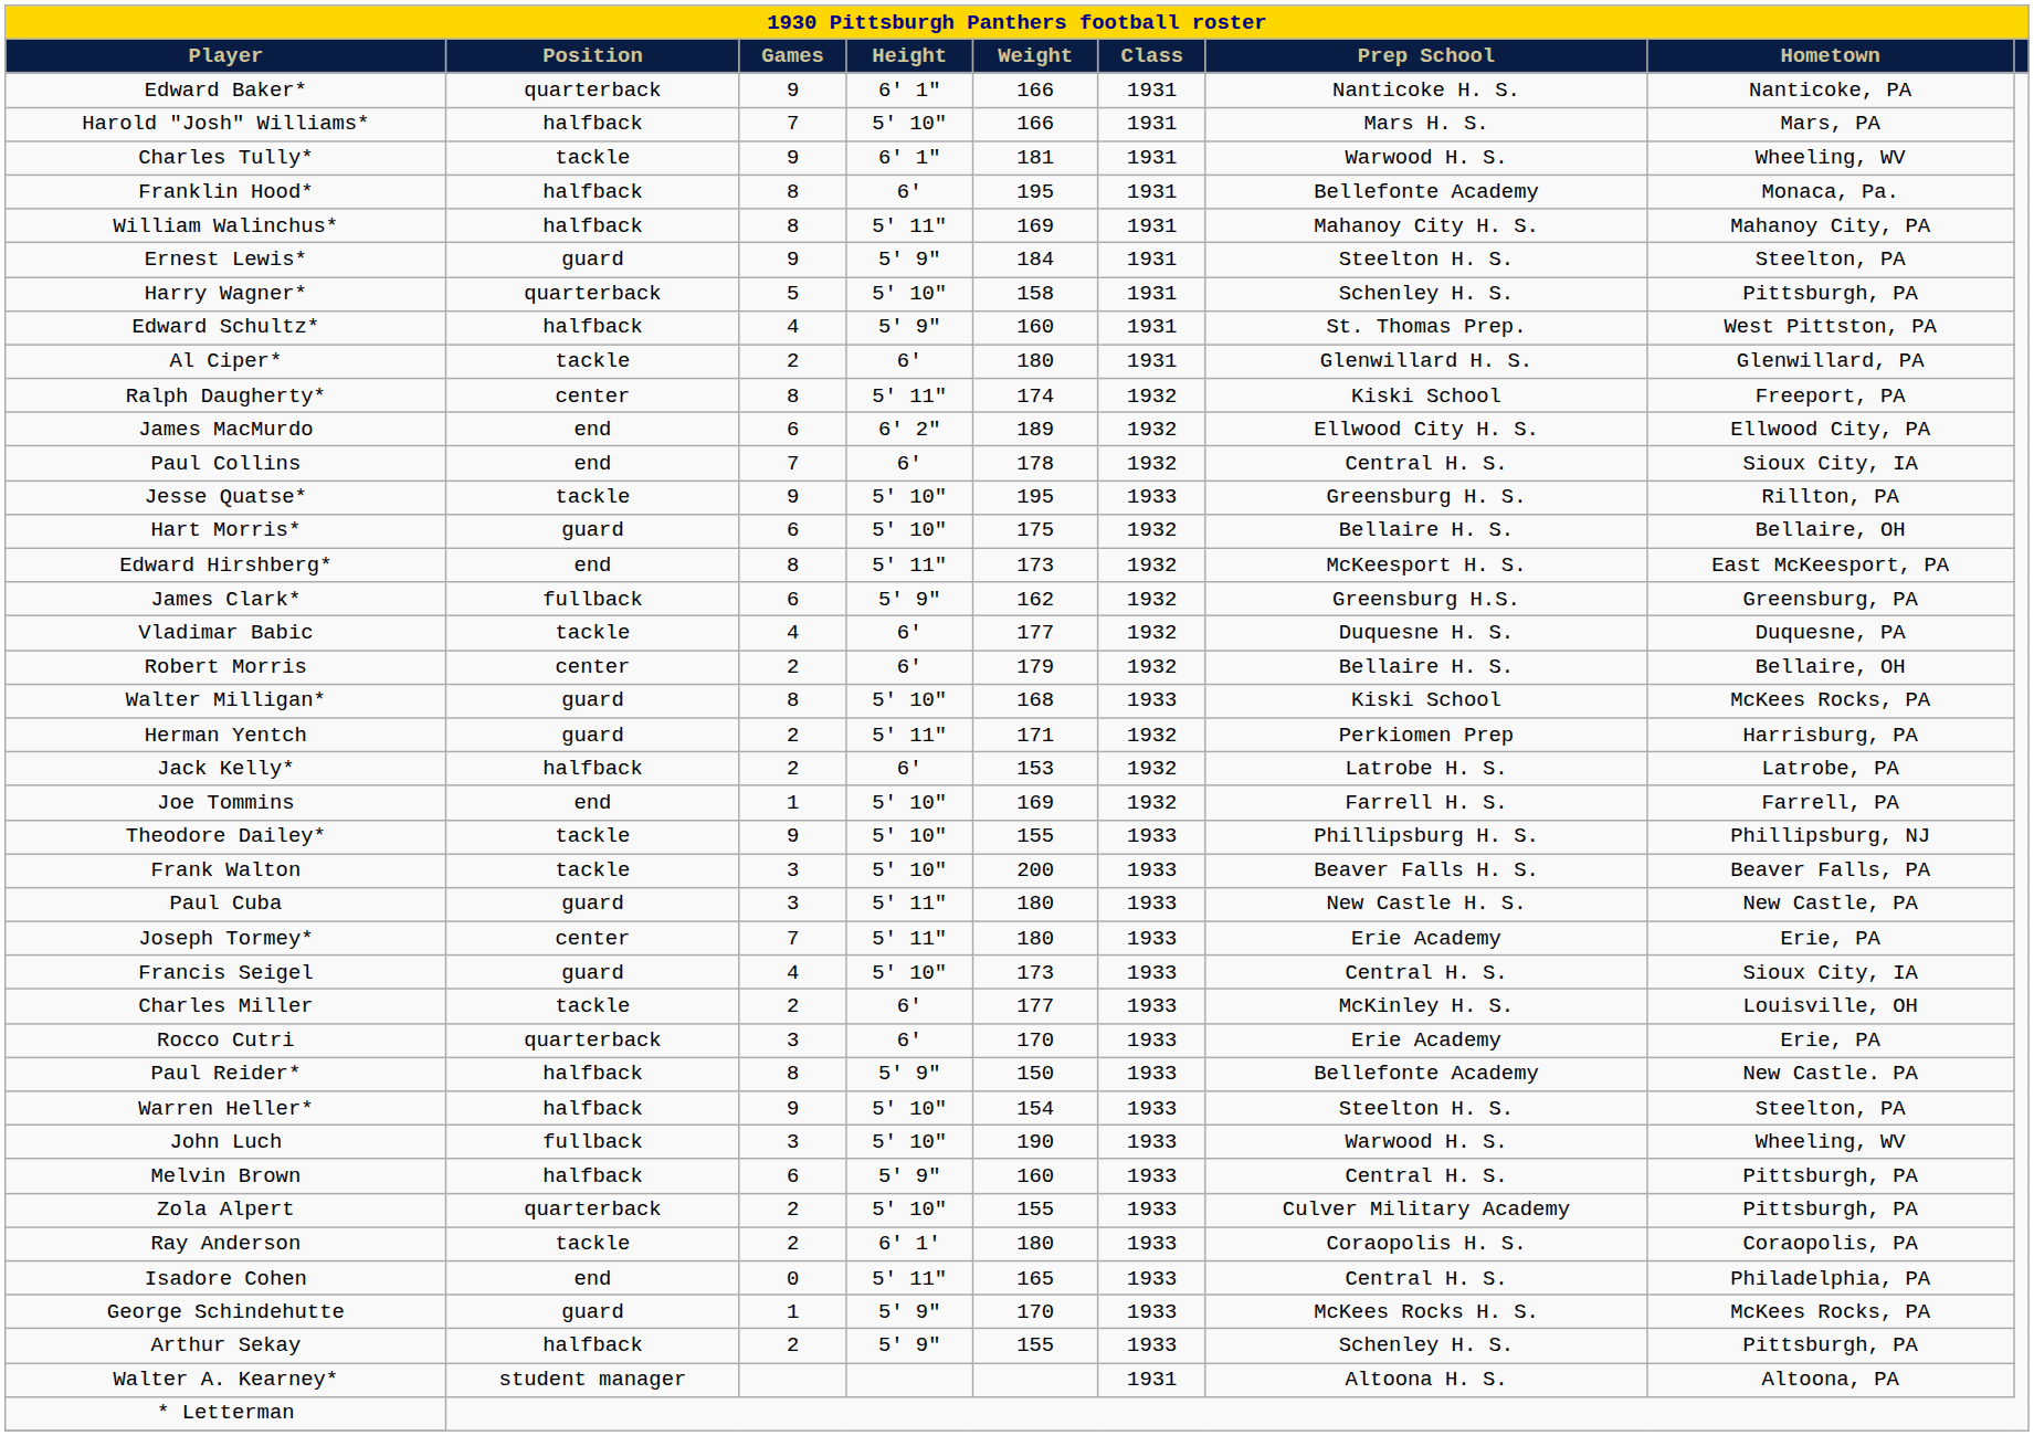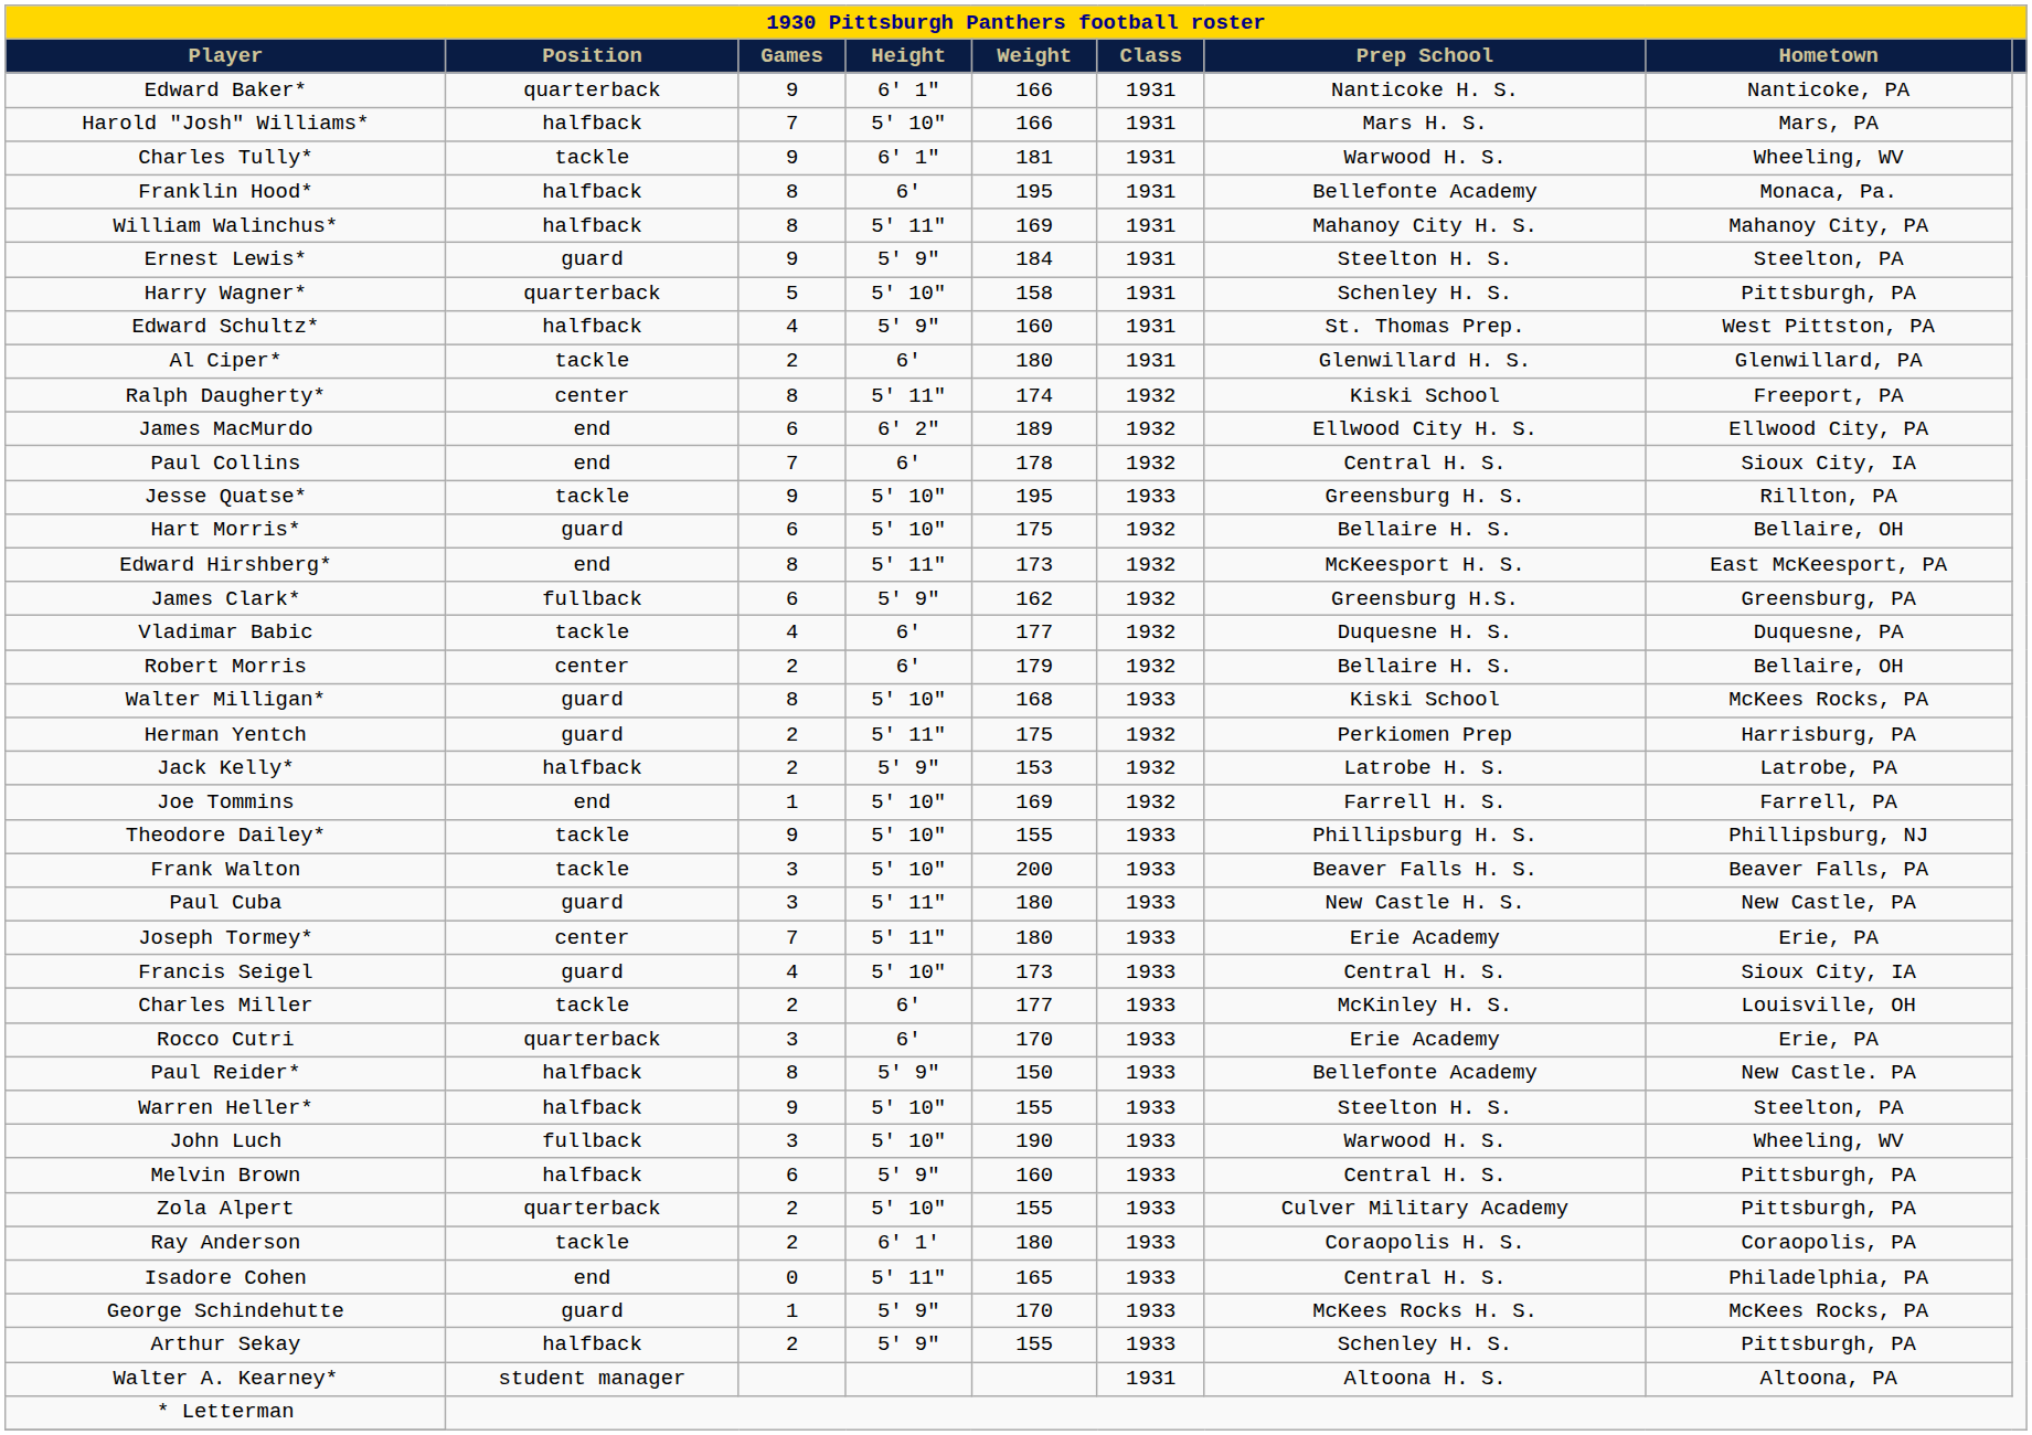Herman Yentch | Weight: 171 -> 175
Jack Kelly* | Height: 6' -> 5' 9"
Warren Heller* | Weight: 154 -> 155
